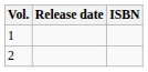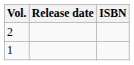rows swapped: 1 <-> 2
